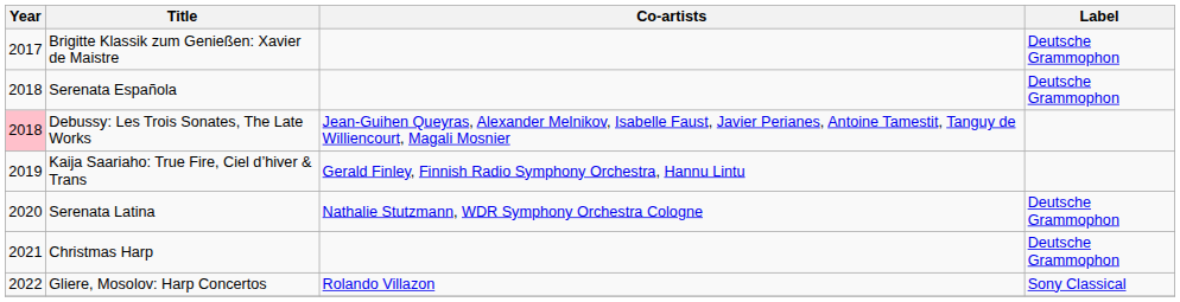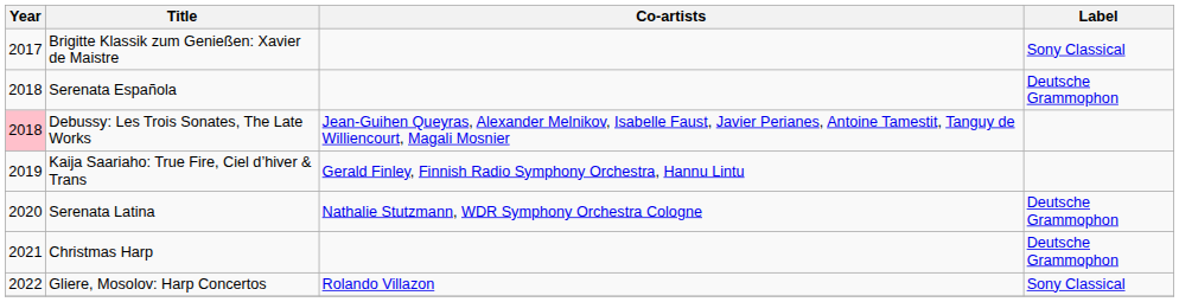Brigitte Klassik zum Genießen: Xavier de Maistre | Label: Deutsche Grammophon -> Sony Classical
